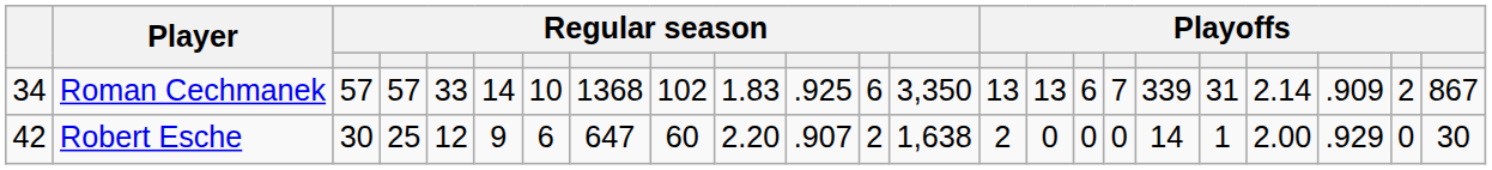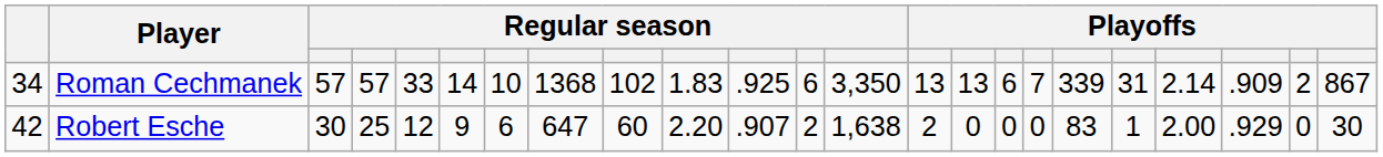Robert Esche | column 18: 14 -> 83
